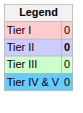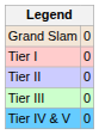+ row: Grand Slam | 0
Tier II | column 2: bold -> normal
